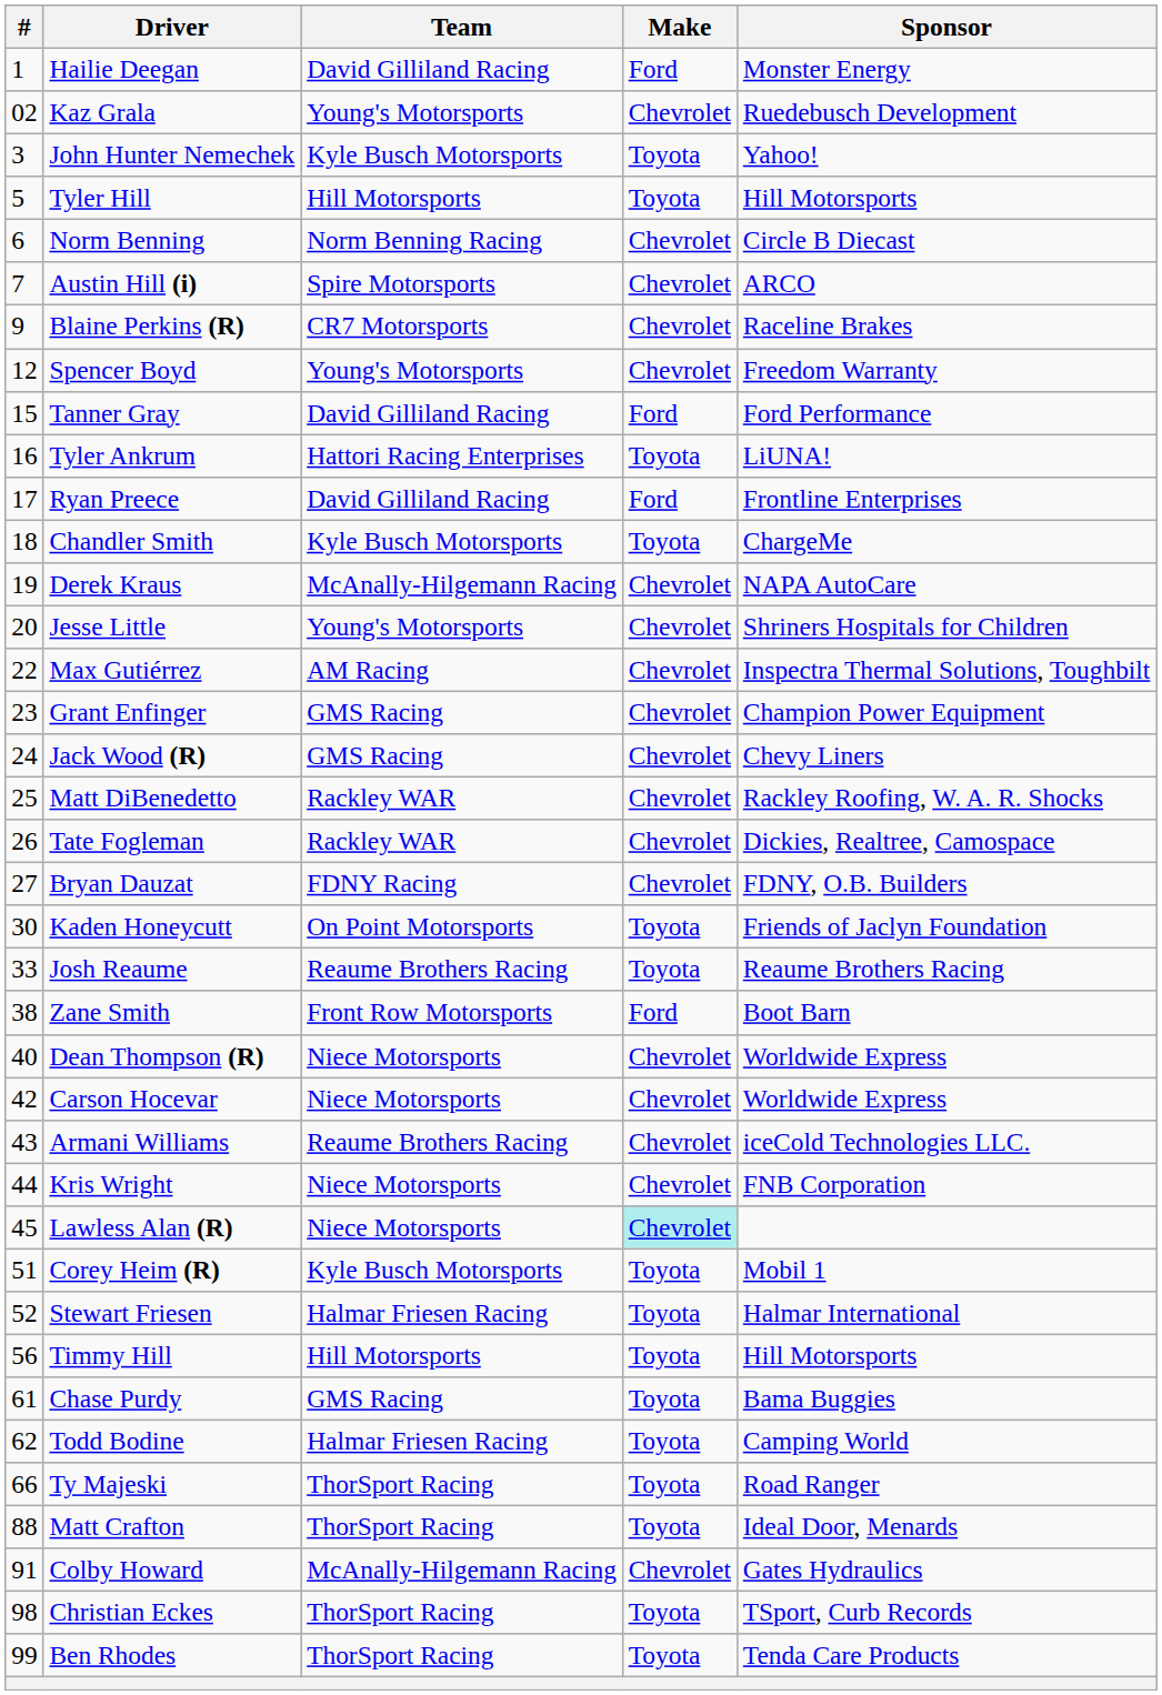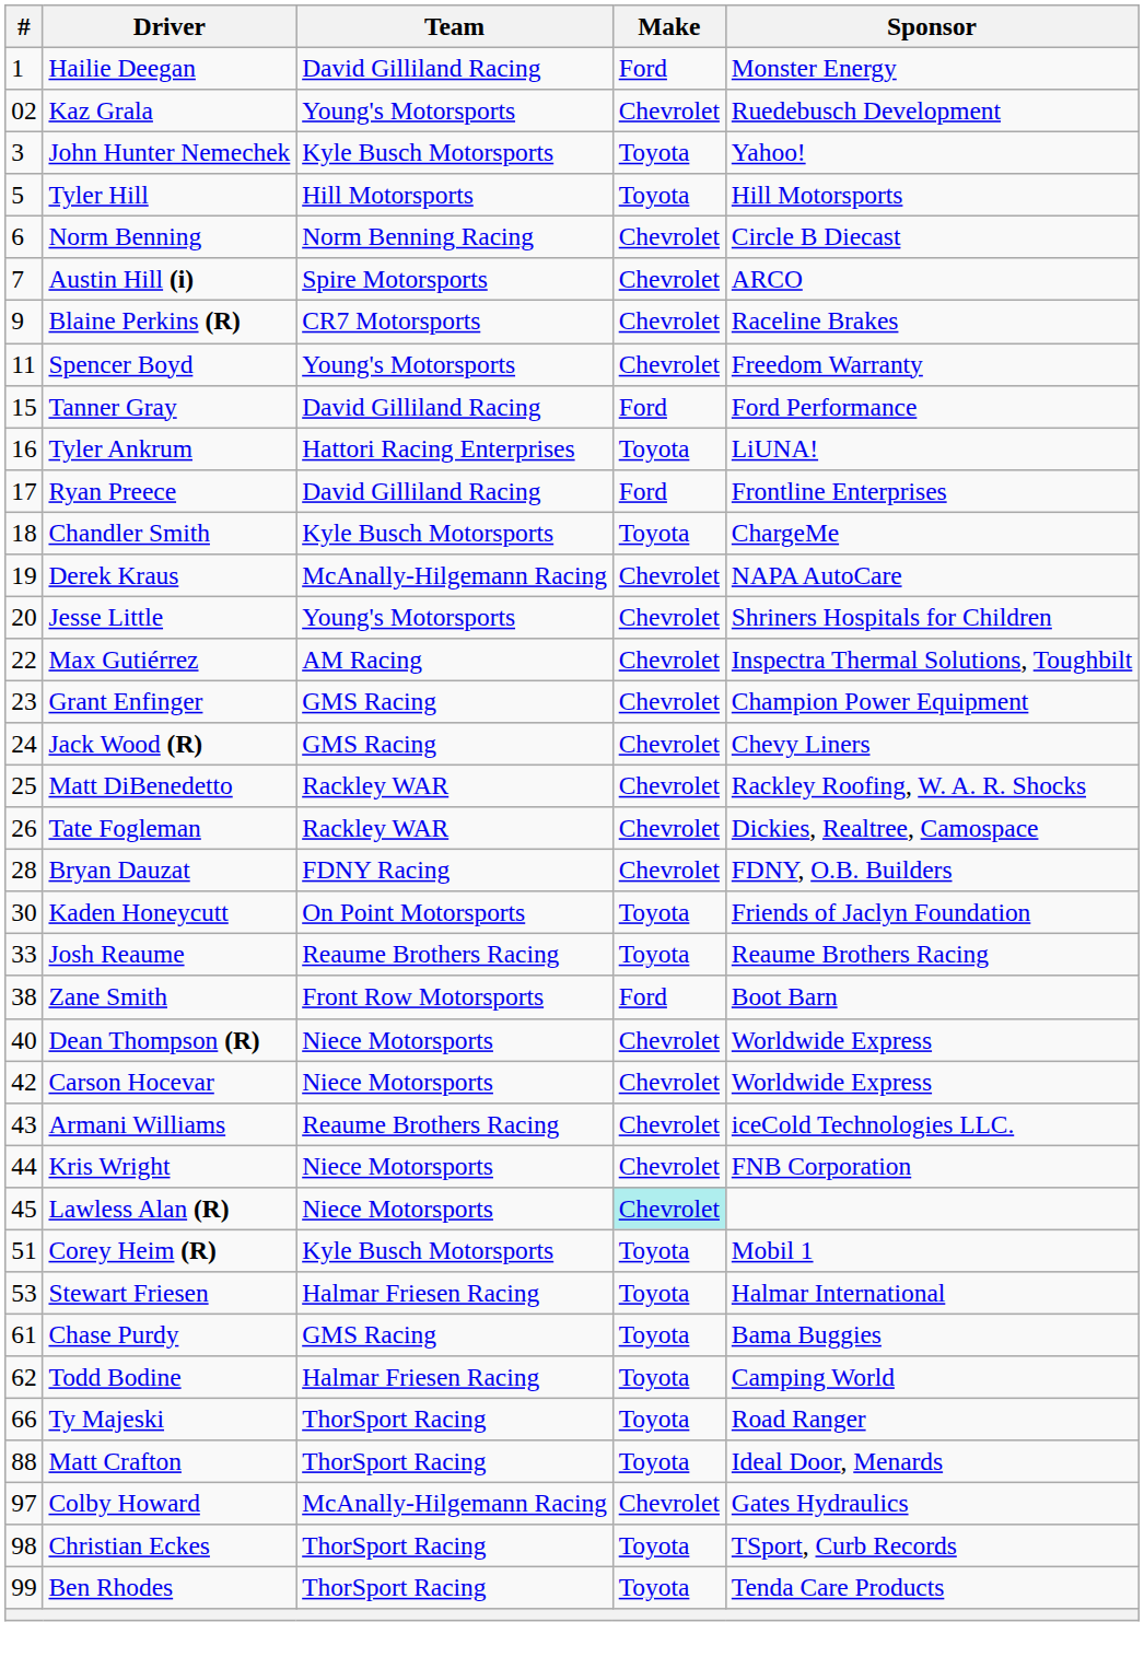Spencer Boyd | #: 12 -> 11
Bryan Dauzat | #: 27 -> 28
Stewart Friesen | #: 52 -> 53
- row: 56 | Timmy Hill | Hill Motorsports | Toyota | Hill Motorsports
Colby Howard | #: 91 -> 97
